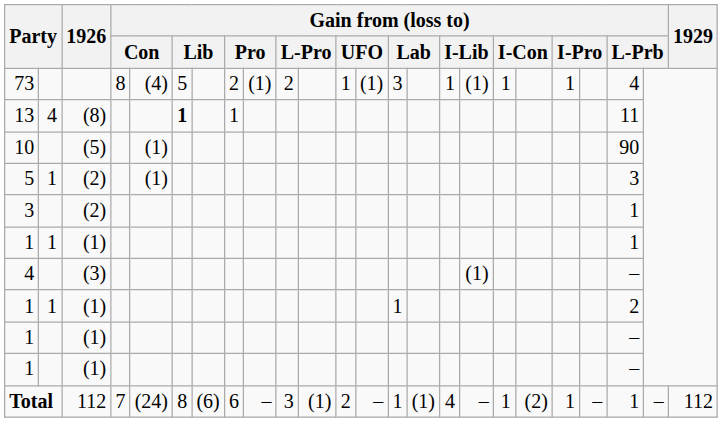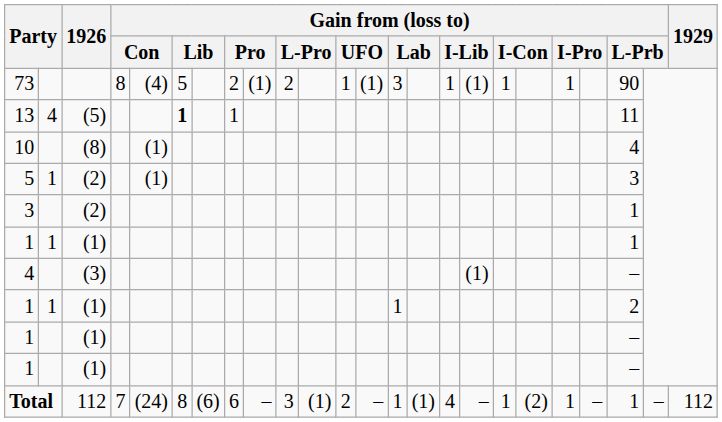73 | column 22: 4 -> 90
13 | 1926: (8) -> (5)
10 | 1926: (5) -> (8)
10 | column 22: 90 -> 4
